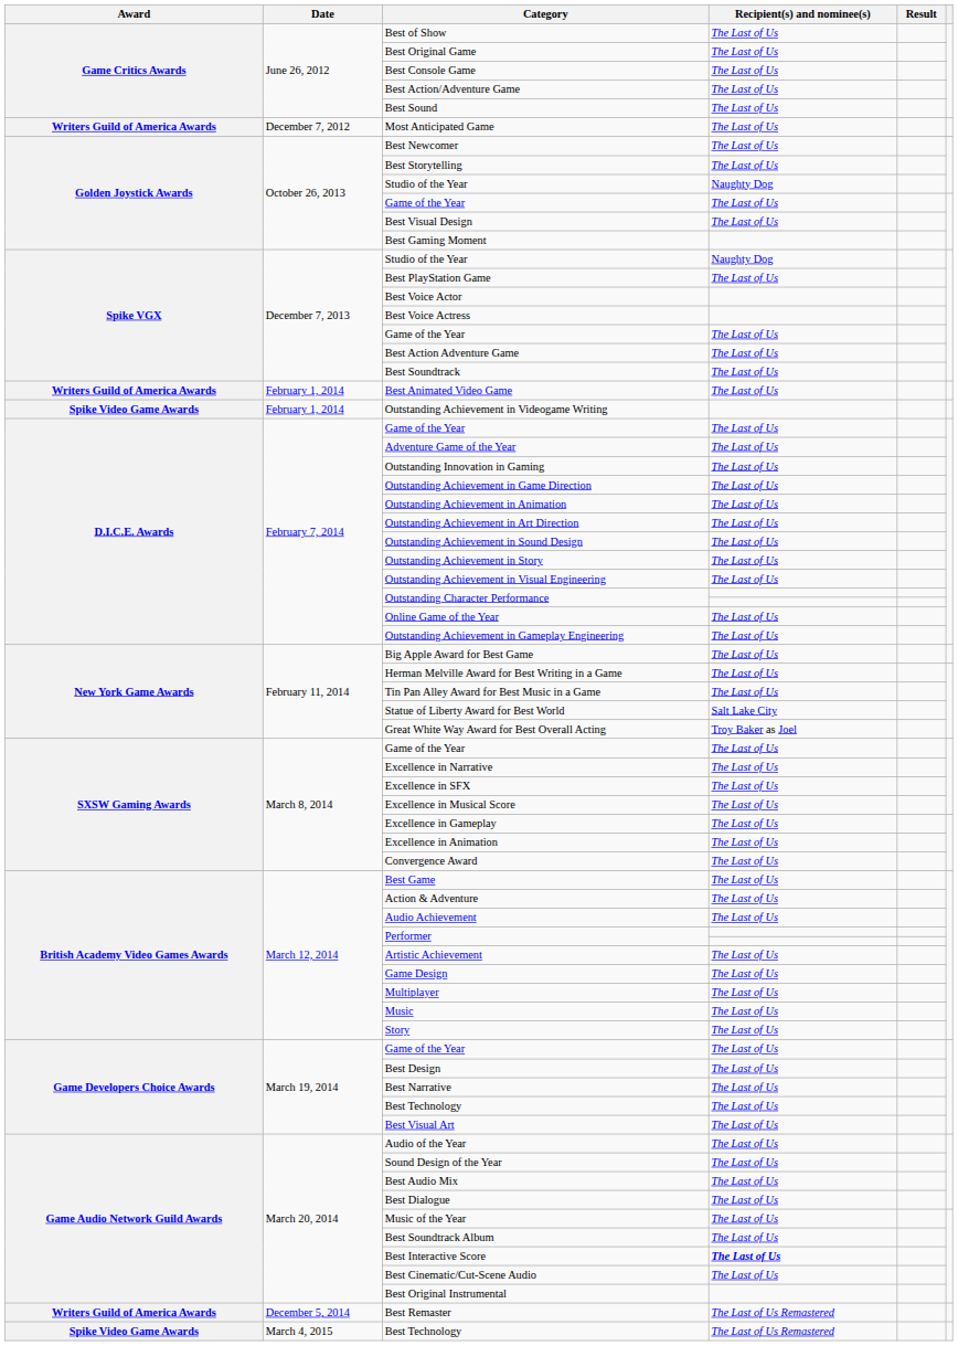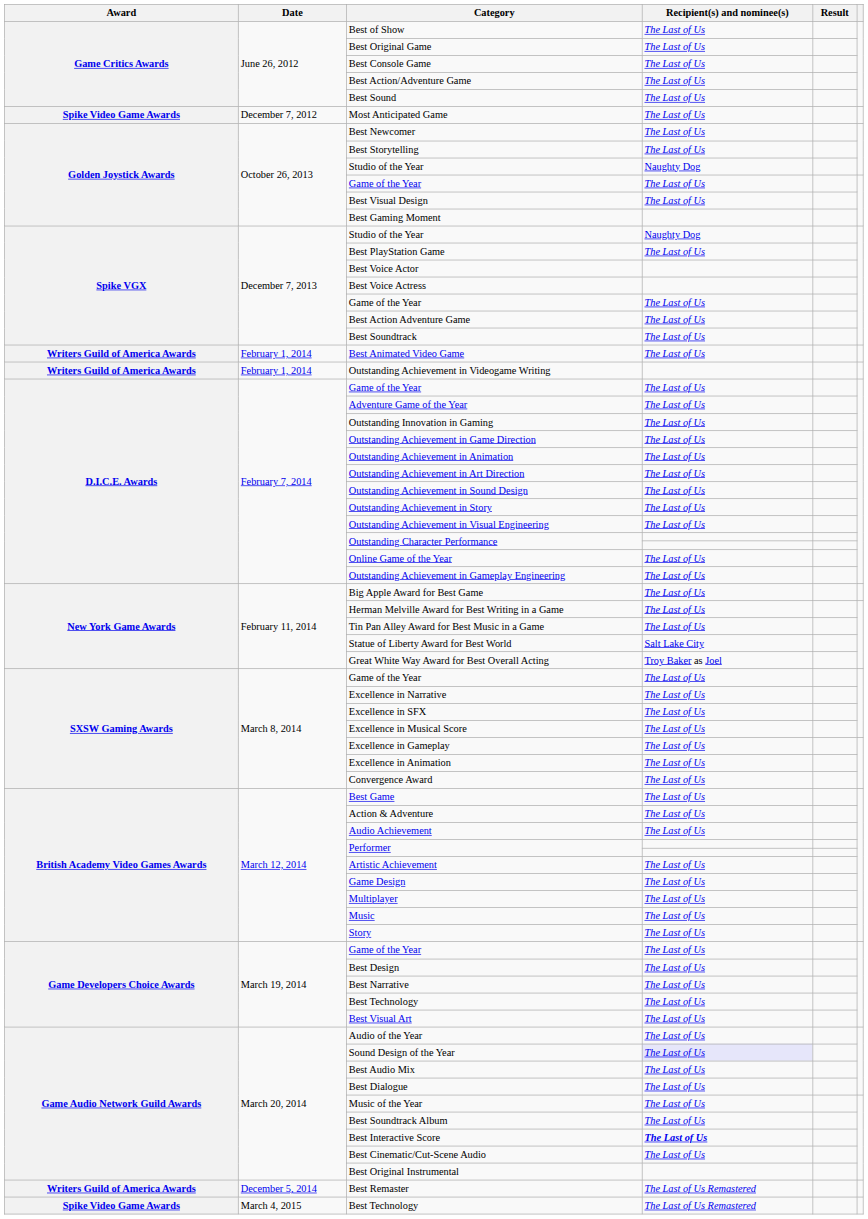Most Anticipated Game | Award: Writers Guild of America Awards -> Spike Video Game Awards
Outstanding Achievement in Videogame Writing | Award: Spike Video Game Awards -> Writers Guild of America Awards
Sound Design of the Year | Recipient(s) and nominee(s): no background -> lavender background
